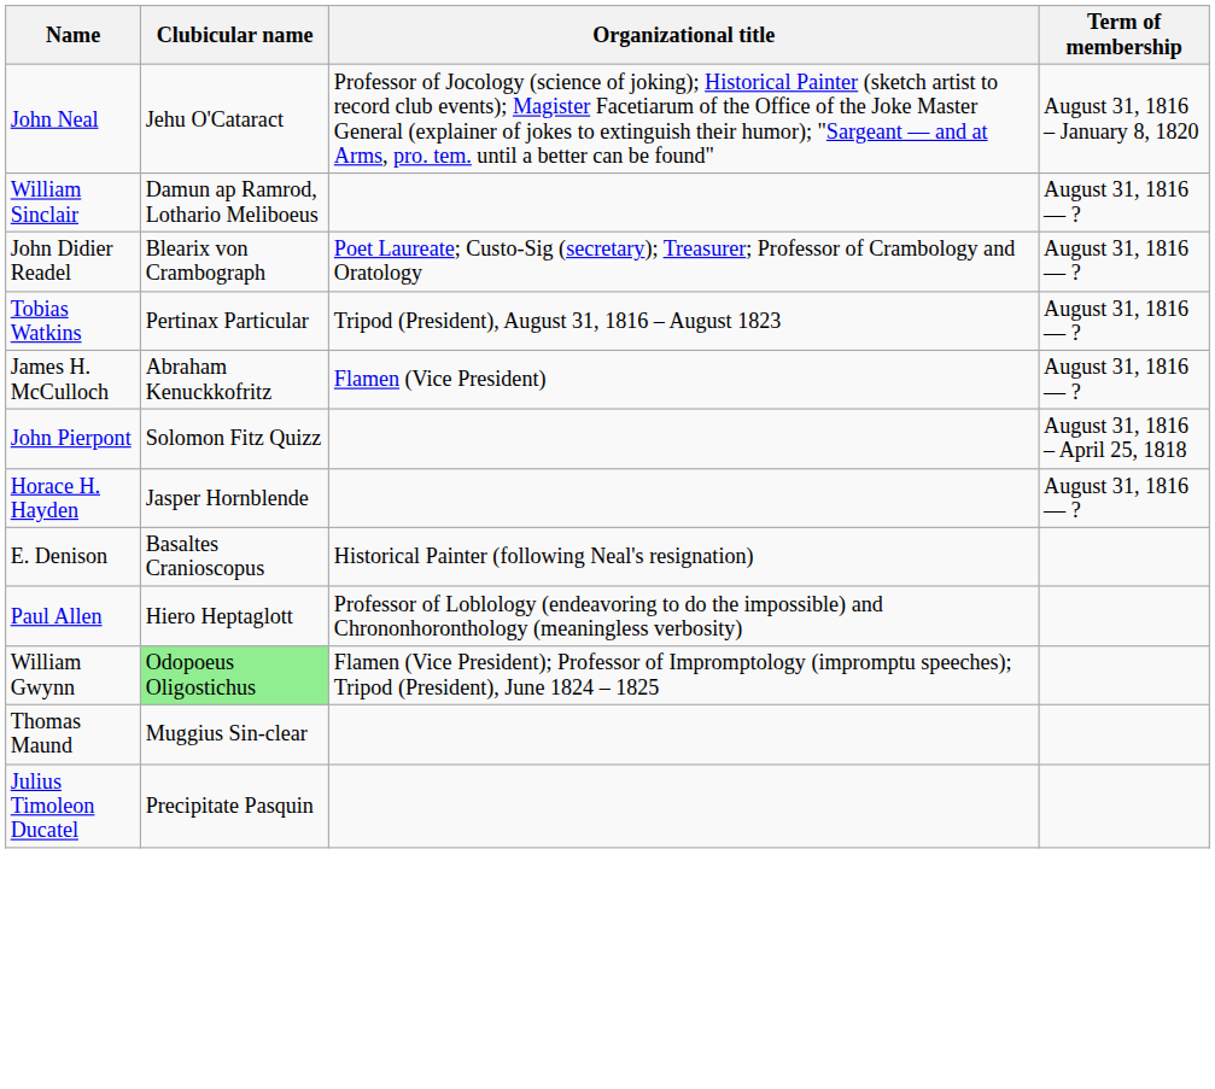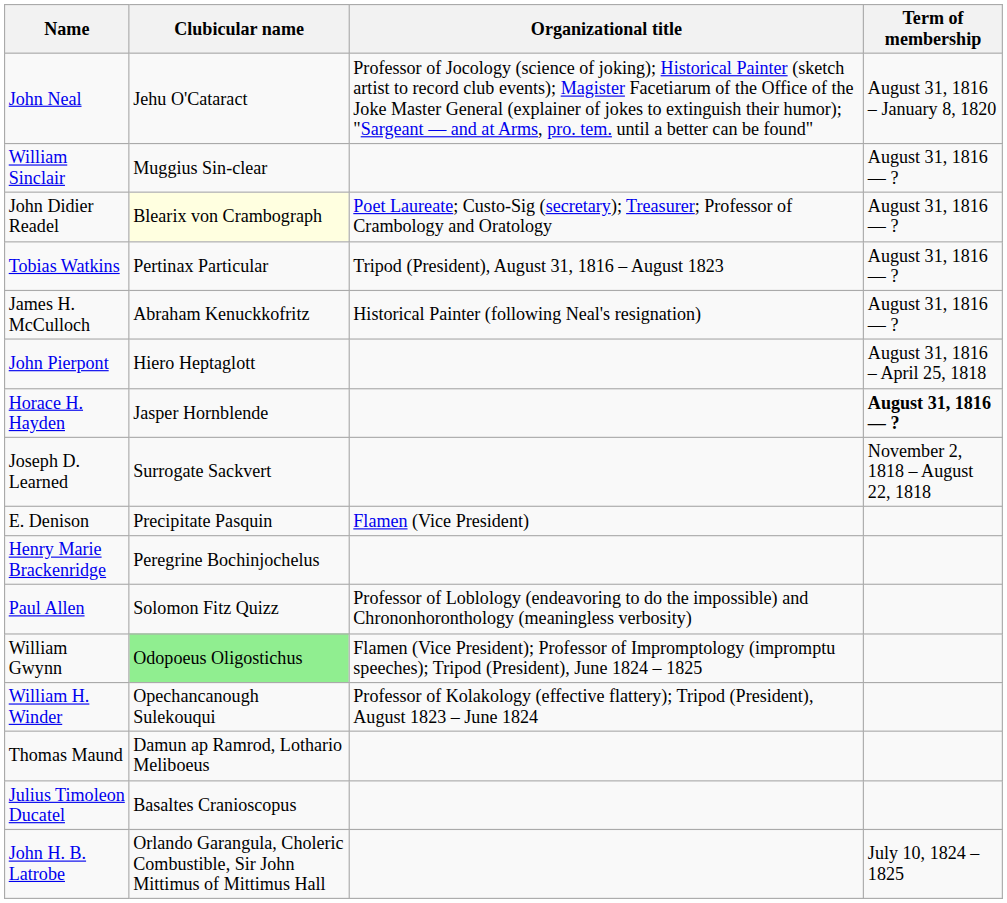William Sinclair | Clubicular name: Damun ap Ramrod, Lothario Meliboeus -> Muggius Sin-clear
John Didier Readel | Clubicular name: no background -> lightyellow background
James H. McCulloch | Organizational title: Flamen (Vice President) -> Historical Painter (following Neal's resignation)
John Pierpont | Clubicular name: Solomon Fitz Quizz -> Hiero Heptaglott
Horace H. Hayden | Term of membership: normal -> bold
+ row: Joseph D. Learned | Surrogate Sackvert | November 2, 1818 – August 22, 1818
E. Denison | Clubicular name: Basaltes Cranioscopus -> Precipitate Pasquin
E. Denison | Organizational title: Historical Painter (following Neal's resignation) -> Flamen (Vice President)
+ row: Henry Marie Brackenridge | Peregrine Bochinjochelus
Paul Allen | Clubicular name: Hiero Heptaglott -> Solomon Fitz Quizz
+ row: William H. Winder | Opechancanough Sulekouqui | Professor of Kolakology (effective flattery); Tripod (President), August 1823 – June 1824
Thomas Maund | Clubicular name: Muggius Sin-clear -> Damun ap Ramrod, Lothario Meliboeus
Julius Timoleon Ducatel | Clubicular name: Precipitate Pasquin -> Basaltes Cranioscopus
+ row: John H. B. Latrobe | Orlando Garangula, Choleric Combustible, Sir John Mittimus of Mittimus Hall | July 10, 1824 – 1825
